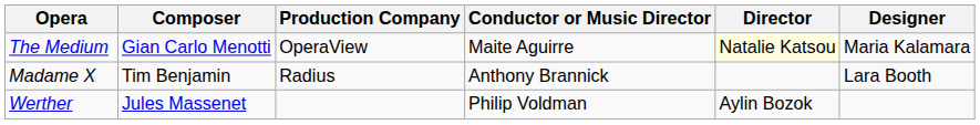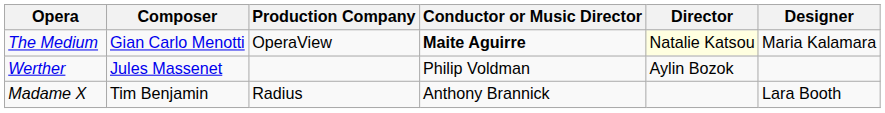The Medium | Conductor or Music Director: normal -> bold
rows swapped: Madame X <-> Werther
